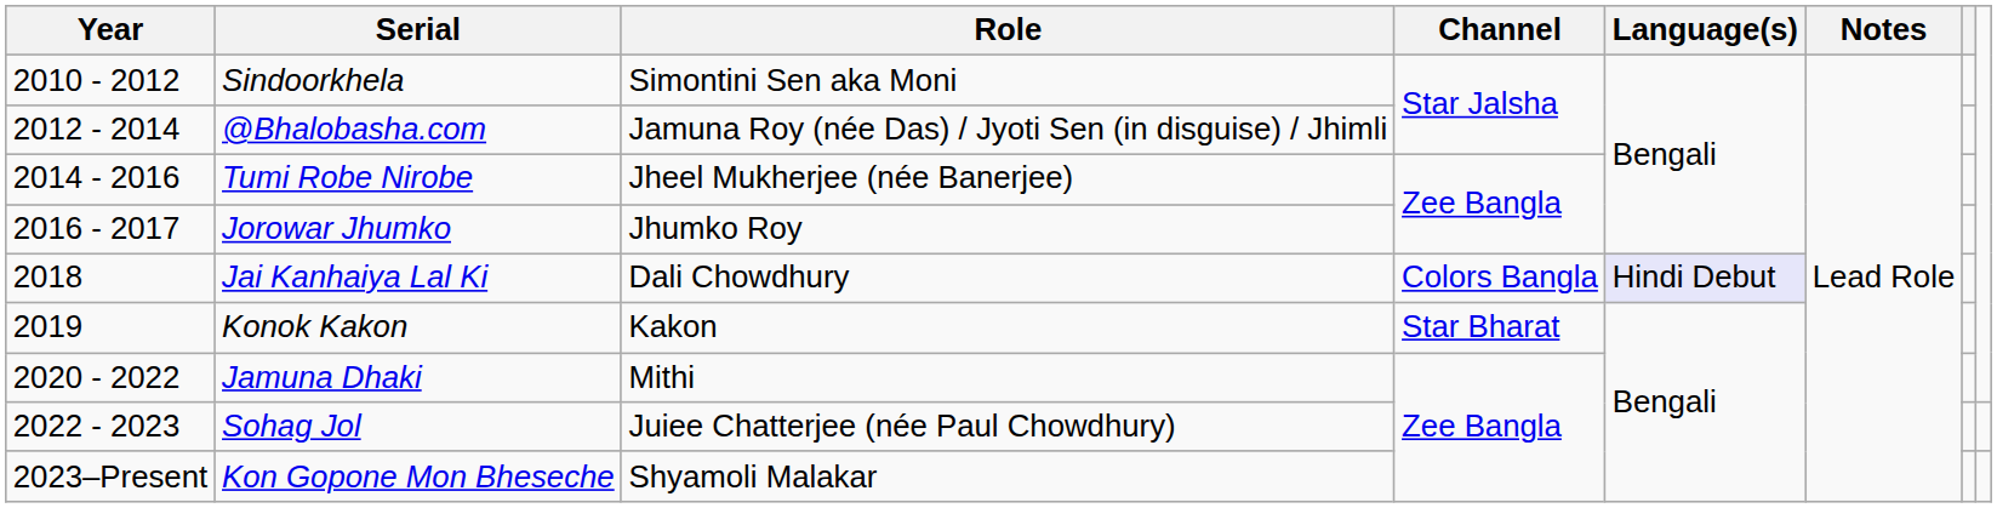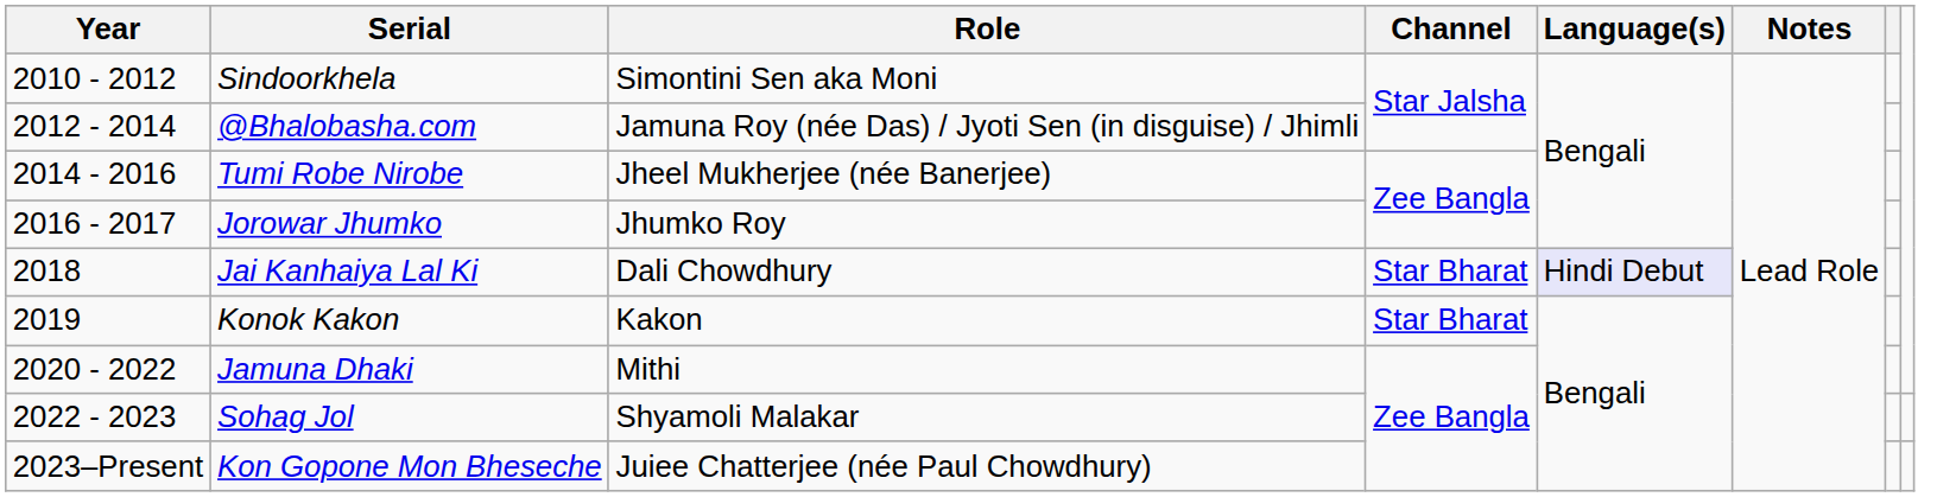Jai Kanhaiya Lal Ki | Channel: Colors Bangla -> Star Bharat
Sohag Jol | Role: Juiee Chatterjee (née Paul Chowdhury) -> Shyamoli Malakar
Kon Gopone Mon Bheseche | Role: Shyamoli Malakar -> Juiee Chatterjee (née Paul Chowdhury)
